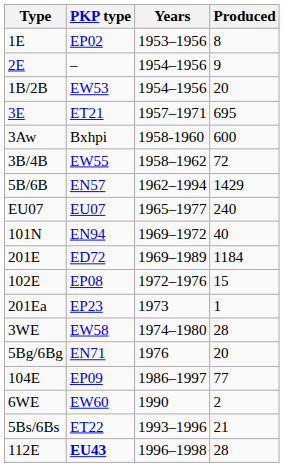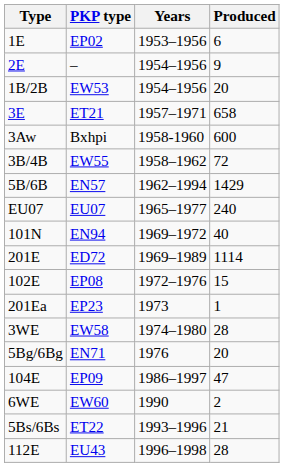1E | Produced: 8 -> 6
3E | Produced: 695 -> 658
201E | Produced: 1184 -> 1114
104E | Produced: 77 -> 47
112E | PKP type: bold -> normal
